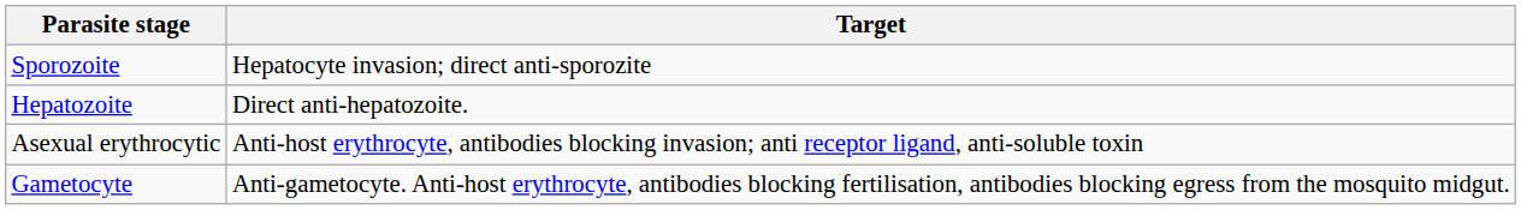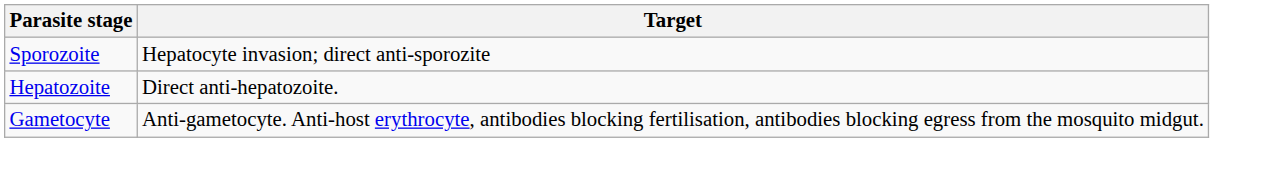- row: Asexual erythrocytic | Anti-host erythrocyte, antibodies blocking invasion; anti receptor ligand, anti-soluble toxin
